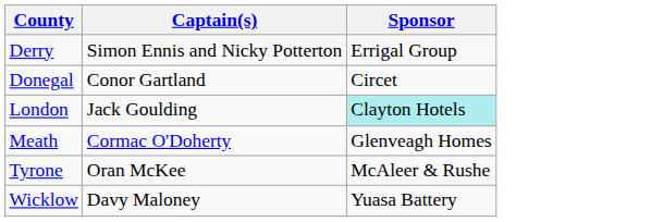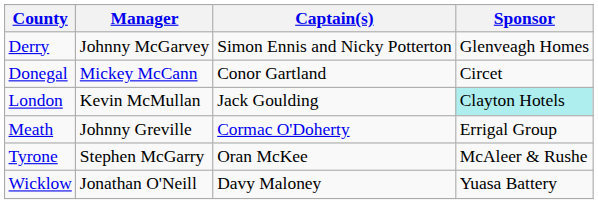+ column: Manager | Johnny McGarvey | Mickey McCann | Kevin McMullan | Johnny Greville | Stephen McGarry | Jonathan O'Neill
Derry | Sponsor: Errigal Group -> Glenveagh Homes
Meath | Sponsor: Glenveagh Homes -> Errigal Group
